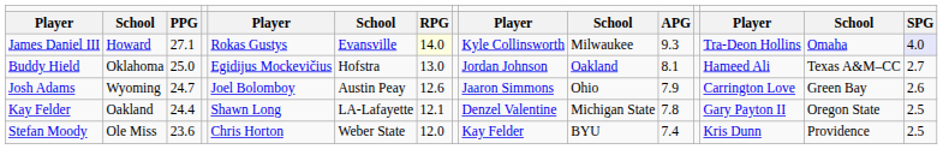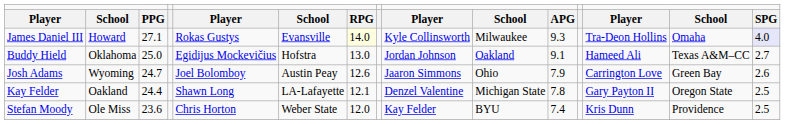Buddy Hield | column 11: 8.1 -> 9.1
